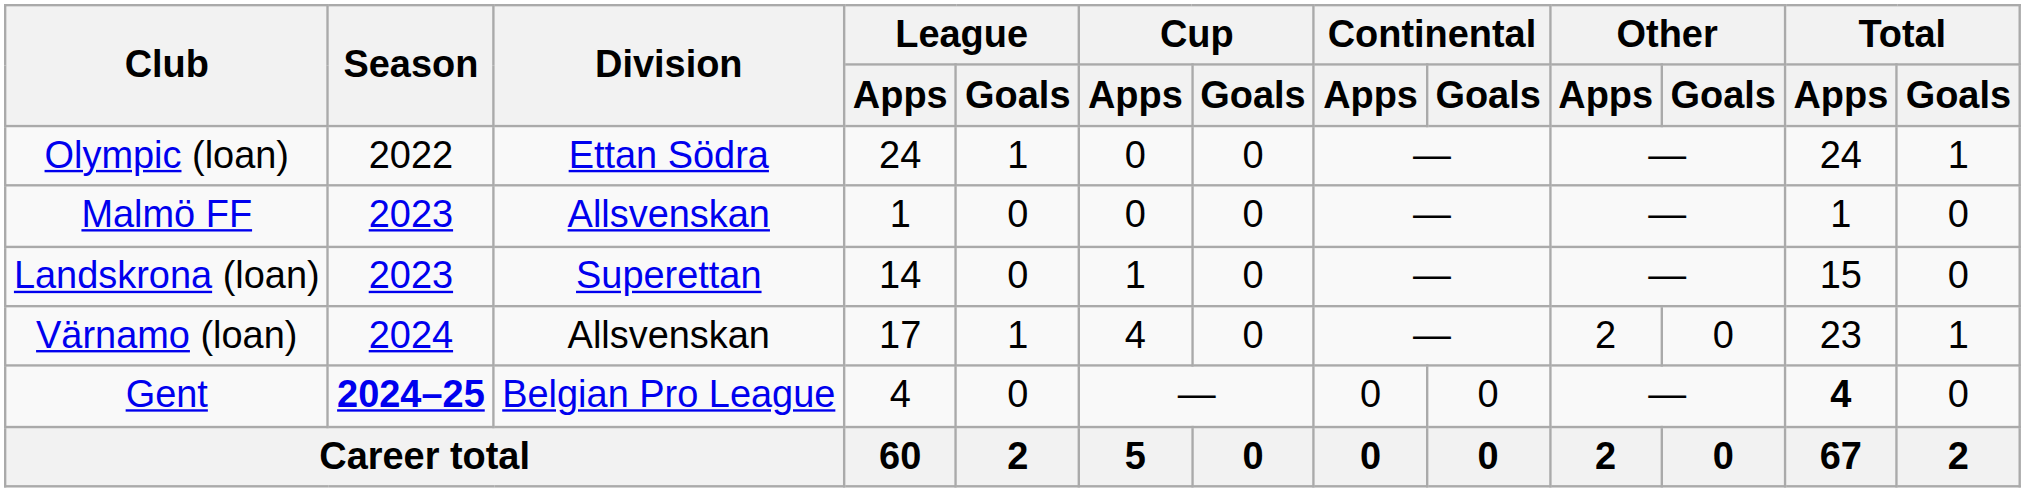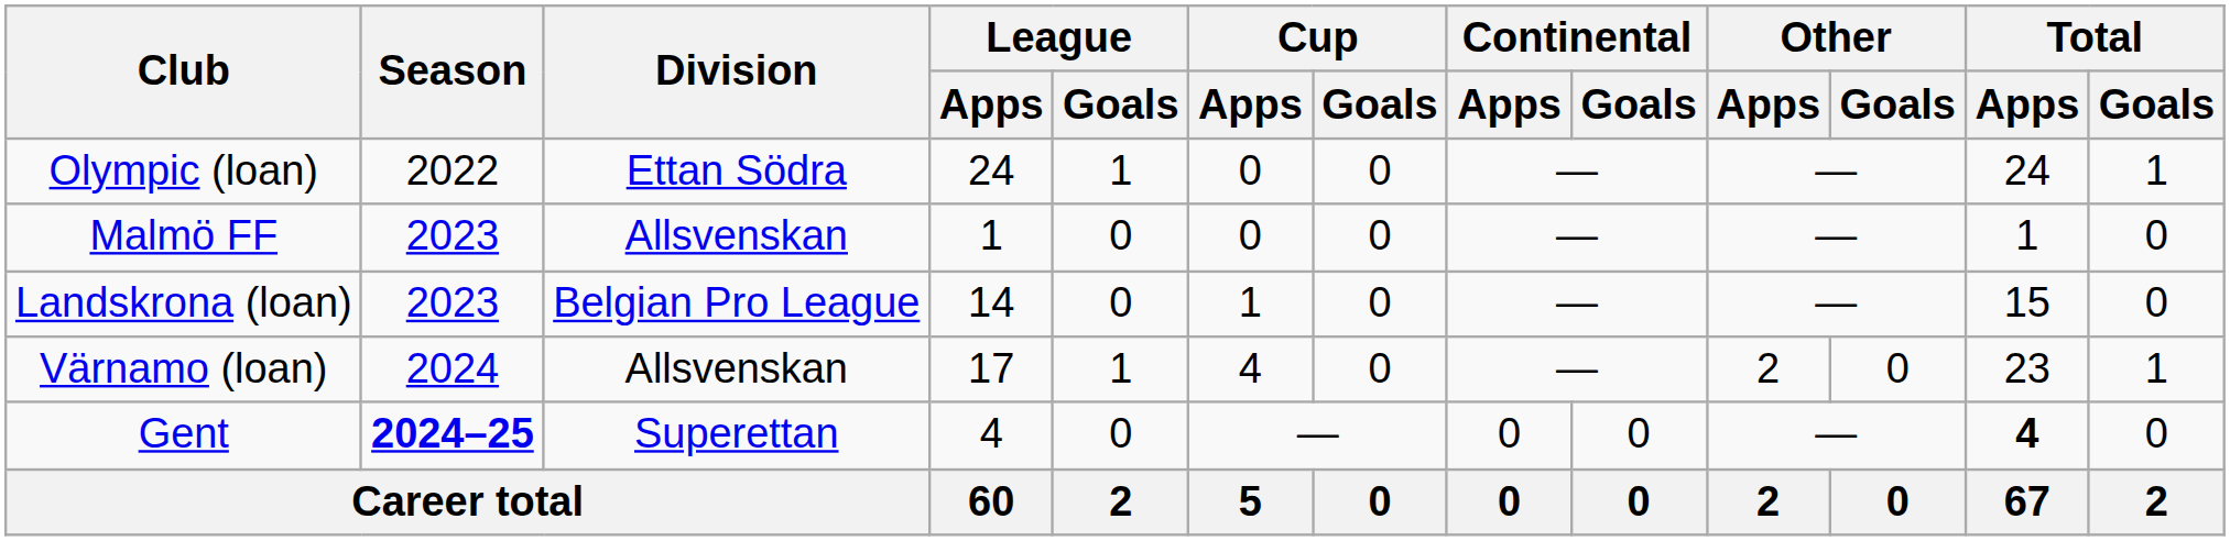Landskrona (loan) | Division: Superettan -> Belgian Pro League
Gent | Division: Belgian Pro League -> Superettan
